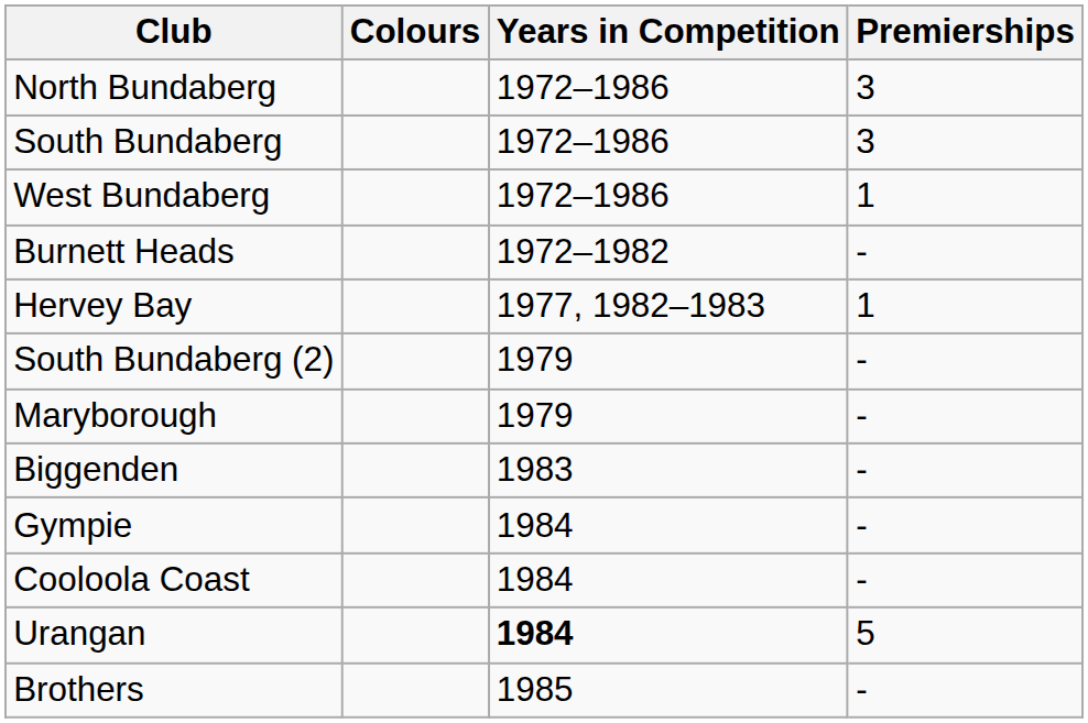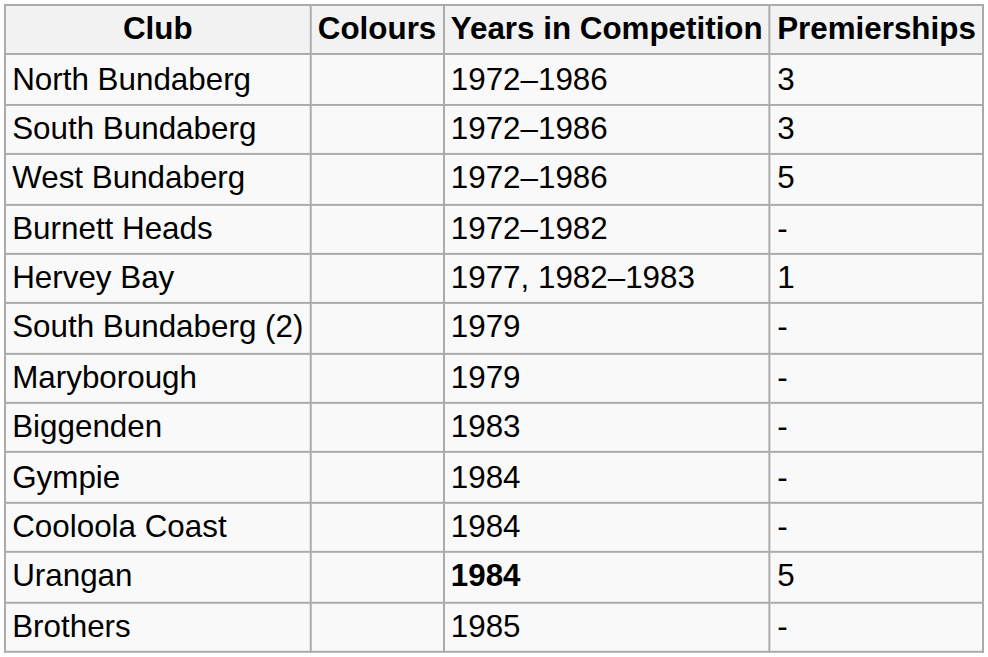West Bundaberg | Premierships: 1 -> 5
